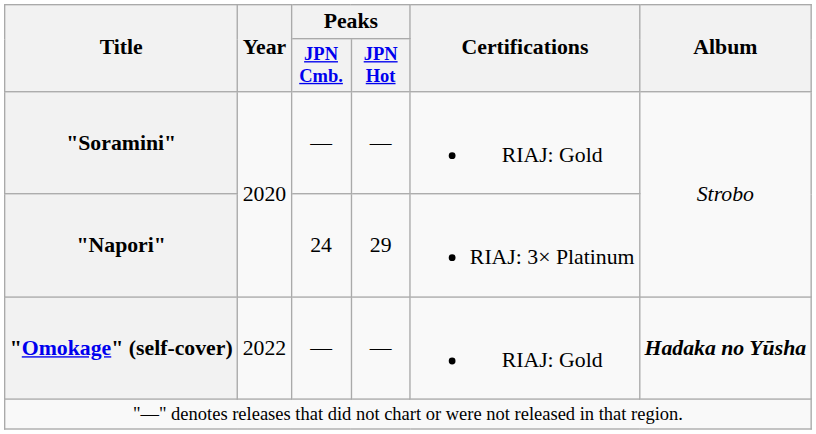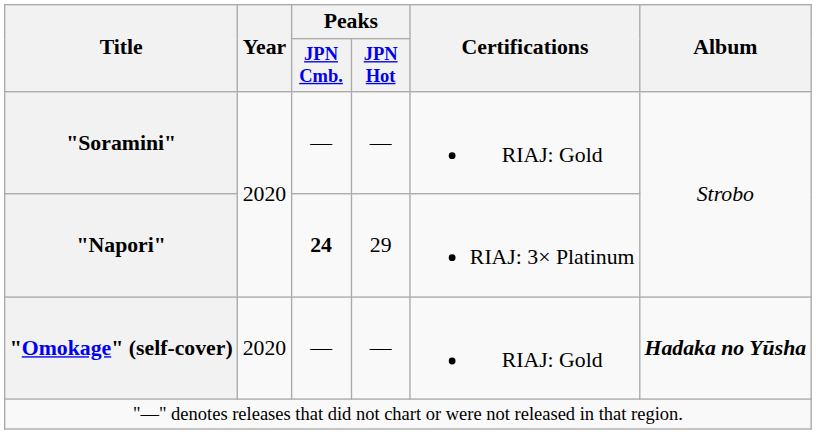"Napori" | Peaks / JPN Cmb.: normal -> bold
"Omokage" (self-cover) | Year: 2022 -> 2020
